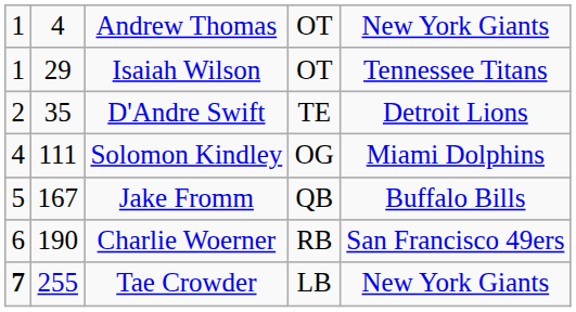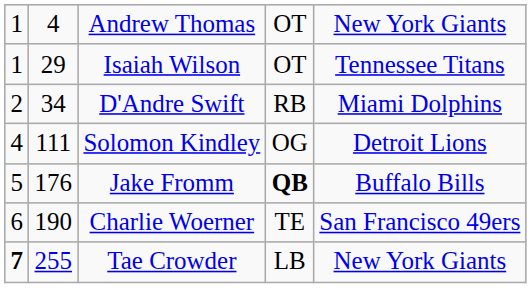D'Andre Swift | column 2: 35 -> 34
D'Andre Swift | column 4: TE -> RB
D'Andre Swift | column 5: Detroit Lions -> Miami Dolphins
Solomon Kindley | column 5: Miami Dolphins -> Detroit Lions
Jake Fromm | column 2: 167 -> 176
Jake Fromm | column 4: normal -> bold
Charlie Woerner | column 4: RB -> TE
